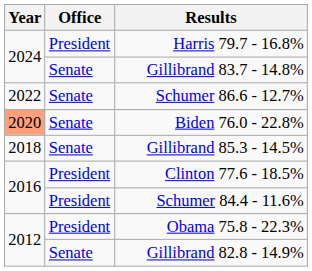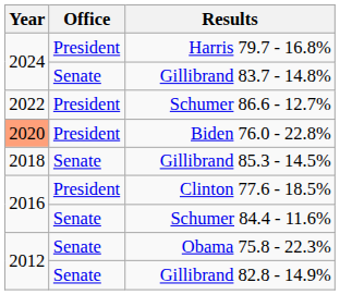Schumer 86.6 - 12.7% | Office: Senate -> President
Biden 76.0 - 22.8% | Office: Senate -> President
Schumer 84.4 - 11.6% | Office: President -> Senate
Obama 75.8 - 22.3% | Office: President -> Senate
